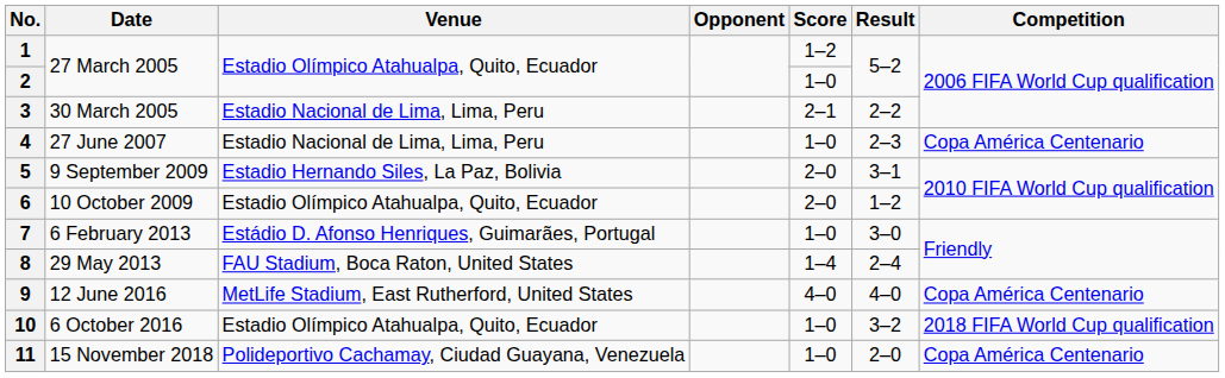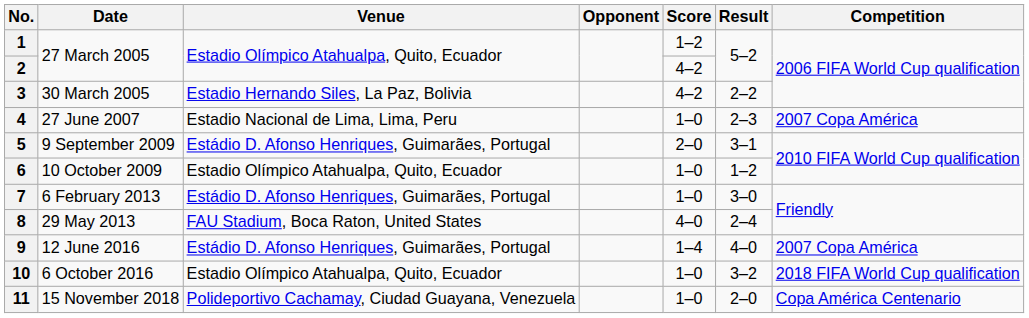2 | Score: 1–0 -> 4–2
3 | Venue: Estadio Nacional de Lima, Lima, Peru -> Estadio Hernando Siles, La Paz, Bolivia
3 | Score: 2–1 -> 4–2
4 | Competition: Copa América Centenario -> 2007 Copa América
5 | Venue: Estadio Hernando Siles, La Paz, Bolivia -> Estádio D. Afonso Henriques, Guimarães, Portugal
6 | Score: 2–0 -> 1–0
8 | Score: 1–4 -> 4–0
9 | Venue: MetLife Stadium, East Rutherford, United States -> Estádio D. Afonso Henriques, Guimarães, Portugal
9 | Score: 4–0 -> 1–4
9 | Competition: Copa América Centenario -> 2007 Copa América
